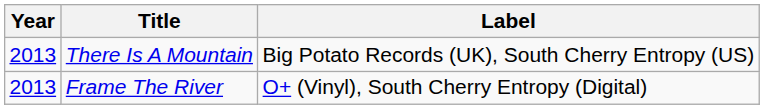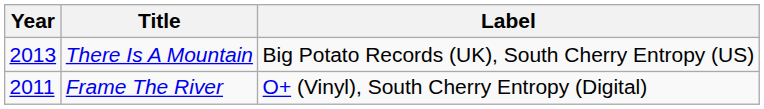Frame The River | Year: 2013 -> 2011
